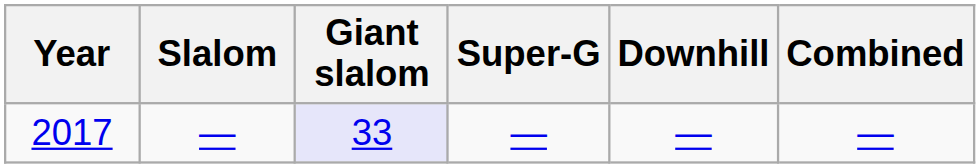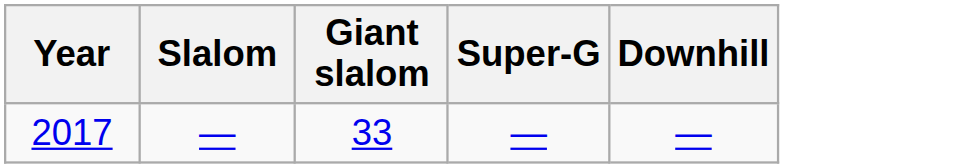- column: Combined | —
2017 | Giant slalom: lavender background -> no background
